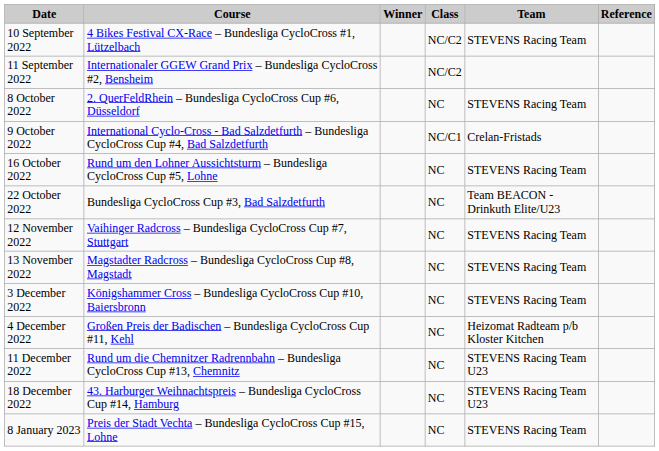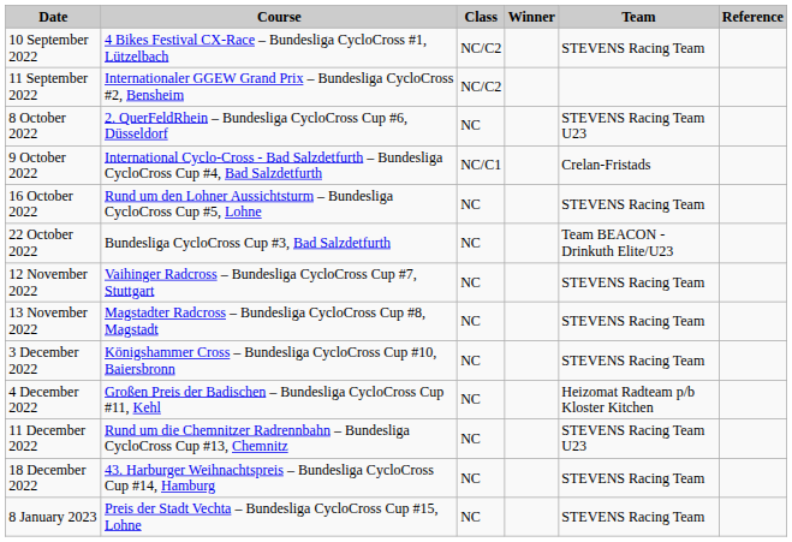columns swapped: Class <-> Winner
8 October 2022 | Team: STEVENS Racing Team -> STEVENS Racing Team U23
18 December 2022 | Team: STEVENS Racing Team U23 -> STEVENS Racing Team
